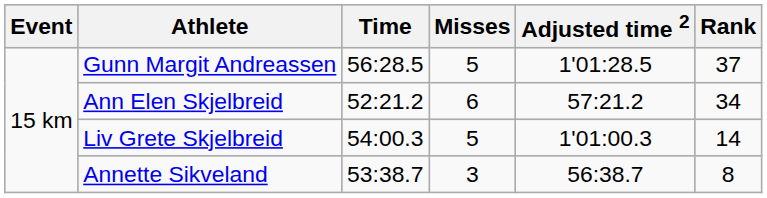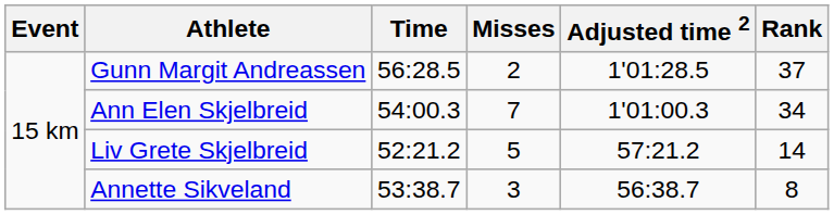Gunn Margit Andreassen | Misses: 5 -> 2
Ann Elen Skjelbreid | Time: 52:21.2 -> 54:00.3
Ann Elen Skjelbreid | Misses: 6 -> 7
Ann Elen Skjelbreid | Adjusted time 2: 57:21.2 -> 1'01:00.3
Liv Grete Skjelbreid | Time: 54:00.3 -> 52:21.2
Liv Grete Skjelbreid | Adjusted time 2: 1'01:00.3 -> 57:21.2
